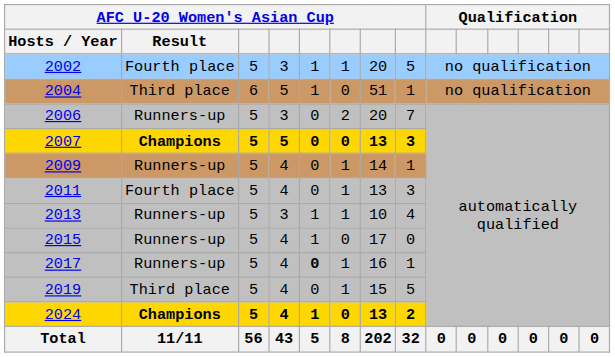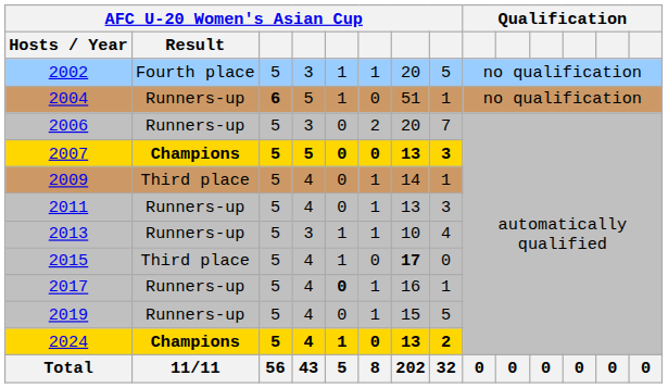2004 | AFC U-20 Women's Asian Cup / Result: Third place -> Runners-up
2004 | column 3: normal -> bold
2009 | AFC U-20 Women's Asian Cup / Result: Runners-up -> Third place
2011 | AFC U-20 Women's Asian Cup / Result: Fourth place -> Runners-up
2015 | AFC U-20 Women's Asian Cup / Result: Runners-up -> Third place
2015 | column 7: normal -> bold
2019 | AFC U-20 Women's Asian Cup / Result: Third place -> Runners-up
